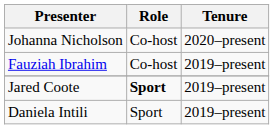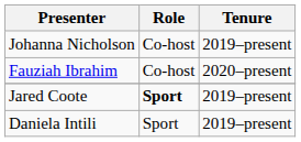Johanna Nicholson | Tenure: 2020–present -> 2019–present
Fauziah Ibrahim | Tenure: 2019–present -> 2020–present
